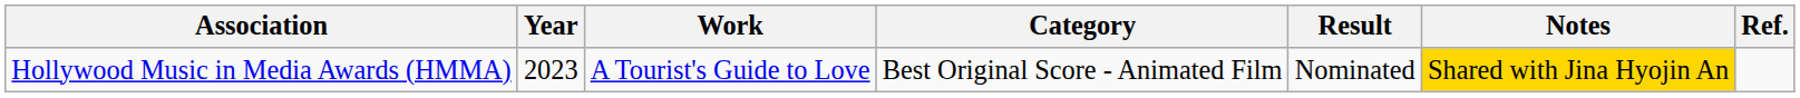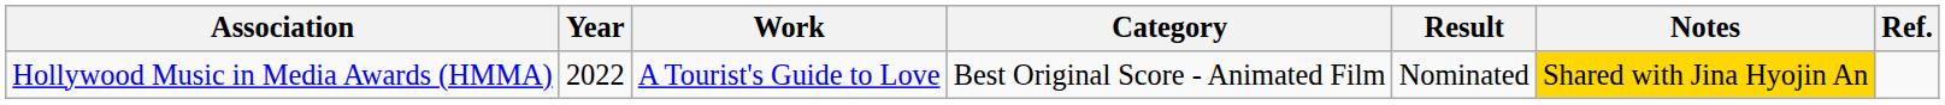Hollywood Music in Media Awards (HMMA) | Year: 2023 -> 2022
